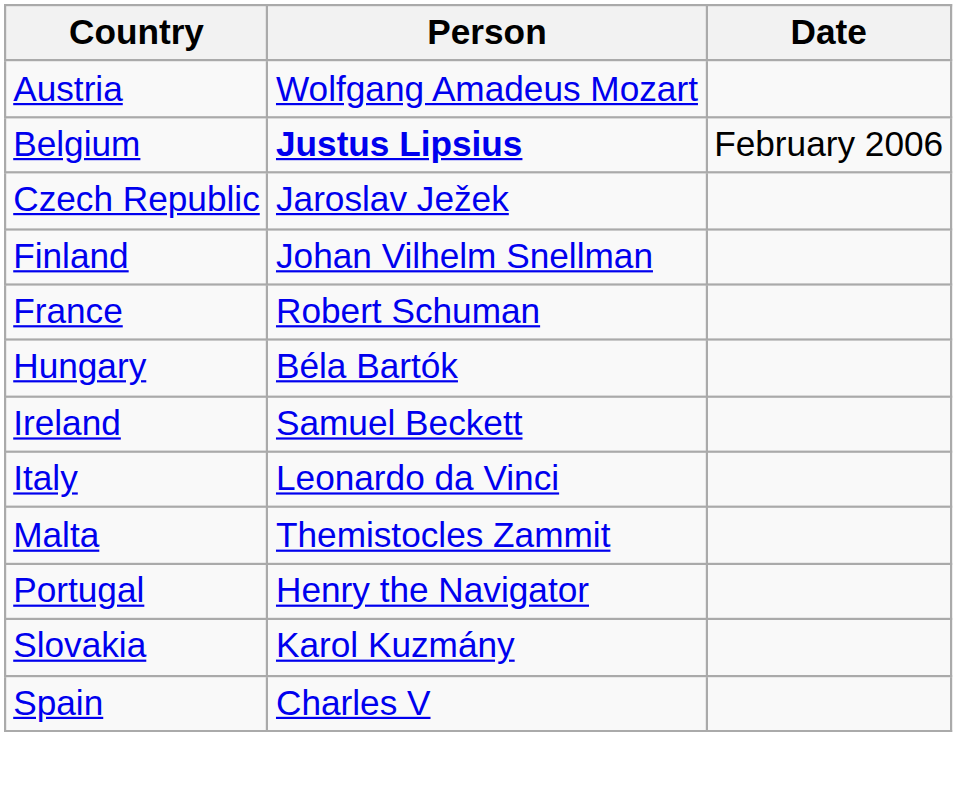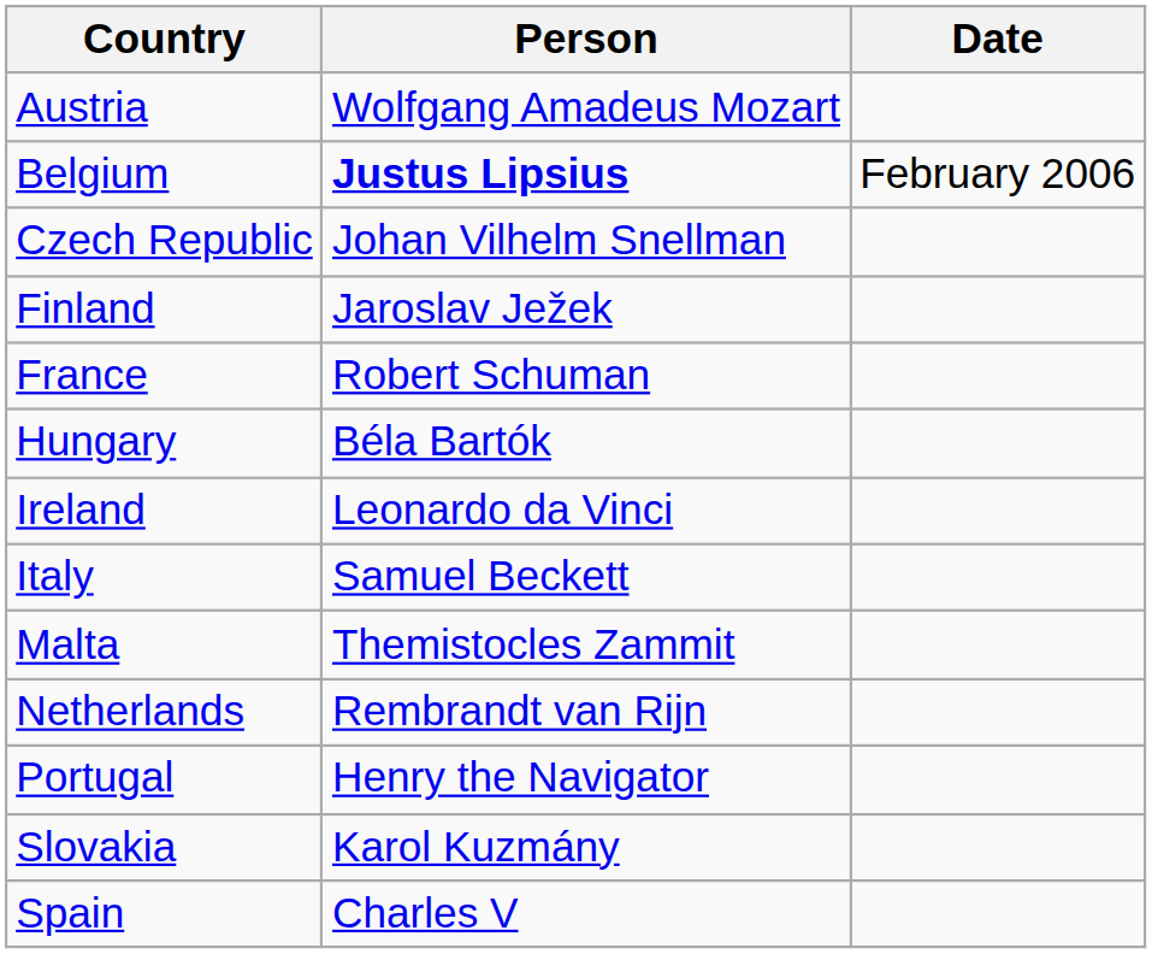Czech Republic | Person: Jaroslav Ježek -> Johan Vilhelm Snellman
Finland | Person: Johan Vilhelm Snellman -> Jaroslav Ježek
Ireland | Person: Samuel Beckett -> Leonardo da Vinci
Italy | Person: Leonardo da Vinci -> Samuel Beckett
+ row: Netherlands | Rembrandt van Rijn
